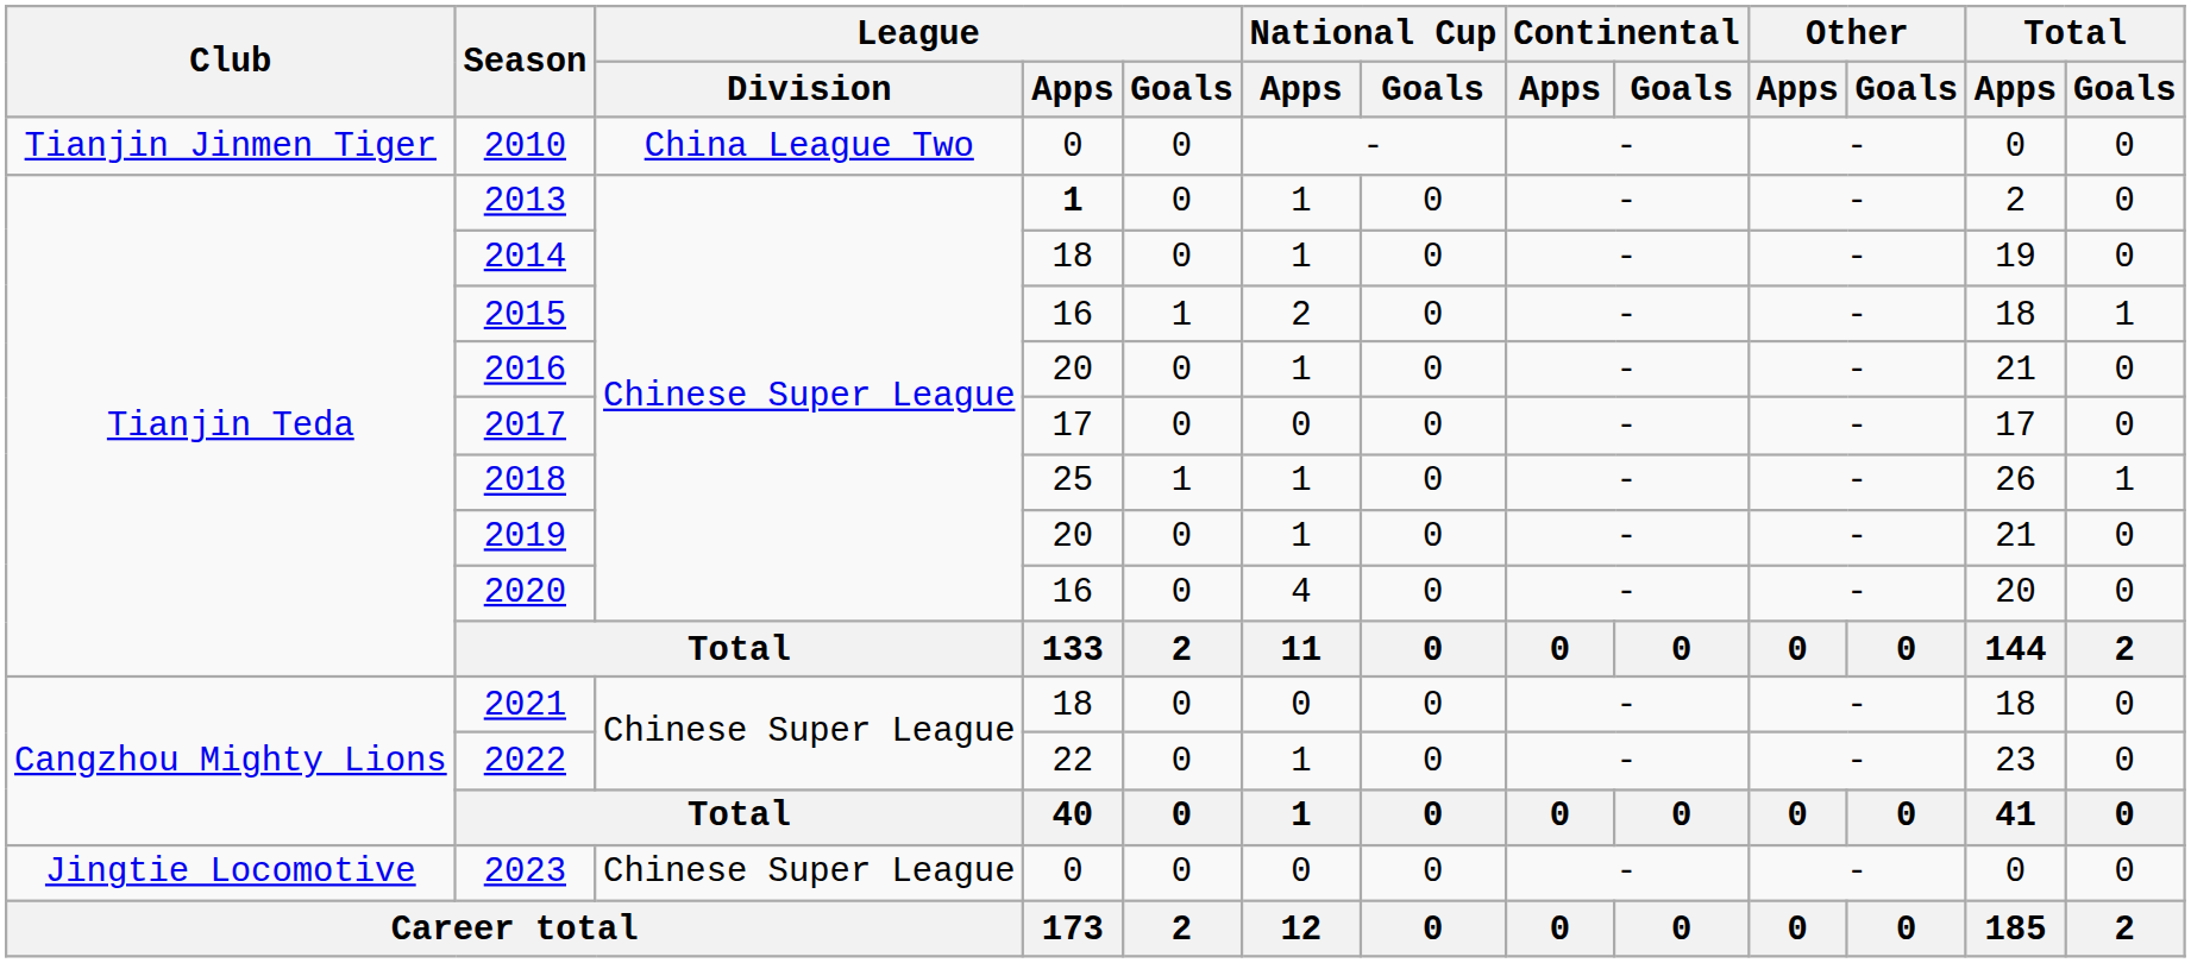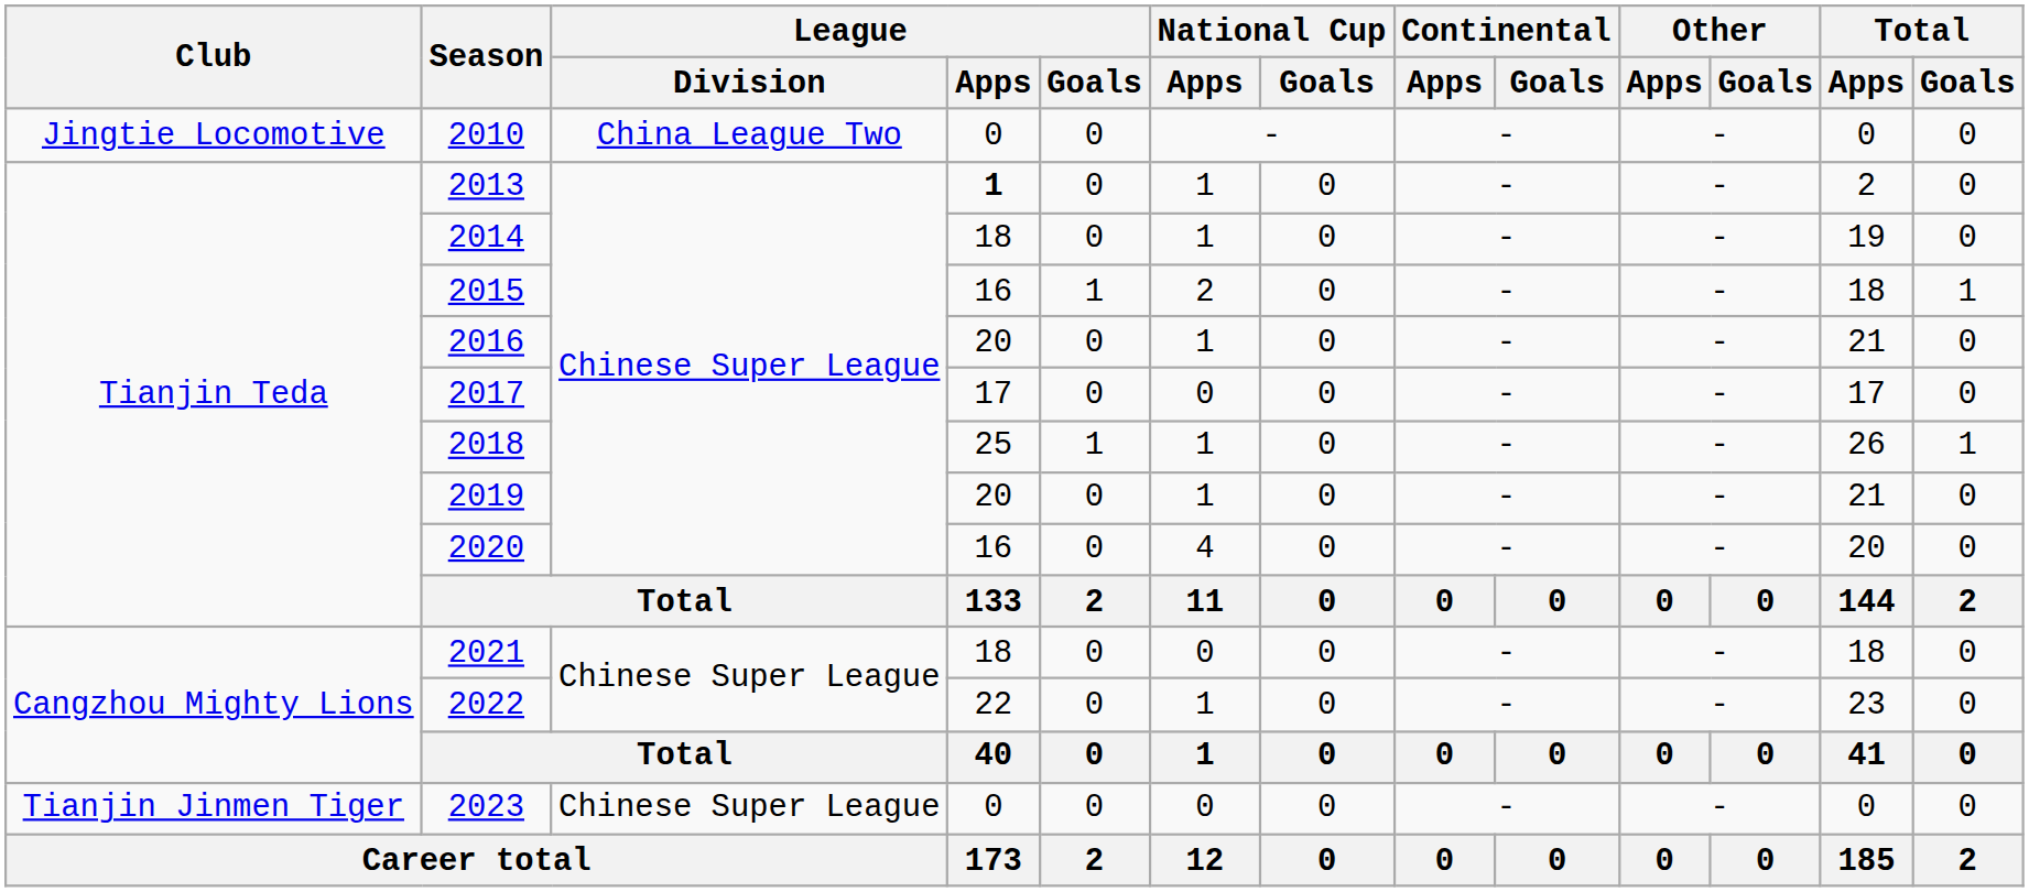2010 | Club: Tianjin Jinmen Tiger -> Jingtie Locomotive
2023 | Club: Jingtie Locomotive -> Tianjin Jinmen Tiger
